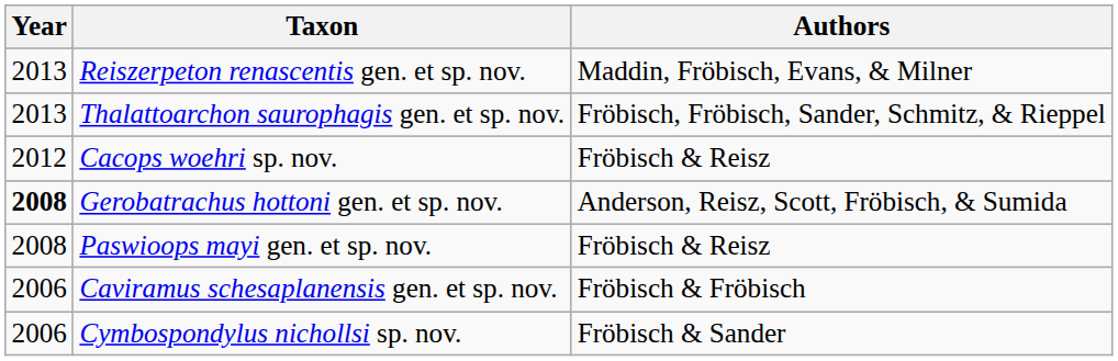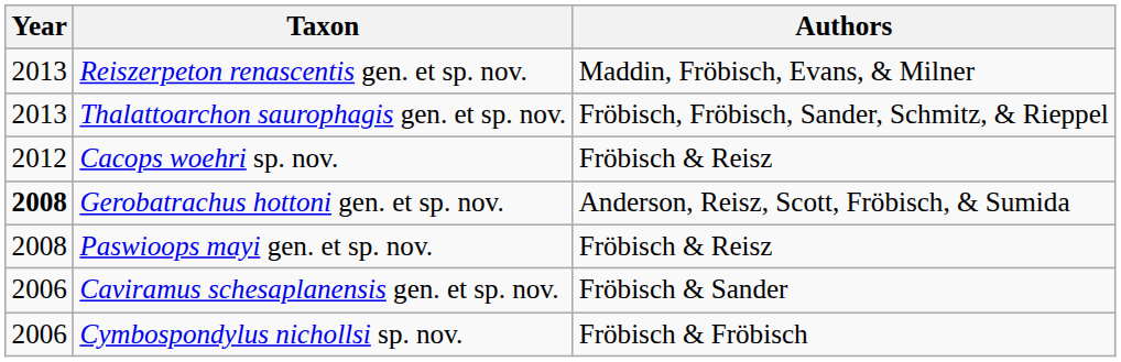Caviramus schesaplanensis gen. et sp. nov. | Authors: Fröbisch & Fröbisch -> Fröbisch & Sander
Cymbospondylus nichollsi sp. nov. | Authors: Fröbisch & Sander -> Fröbisch & Fröbisch
